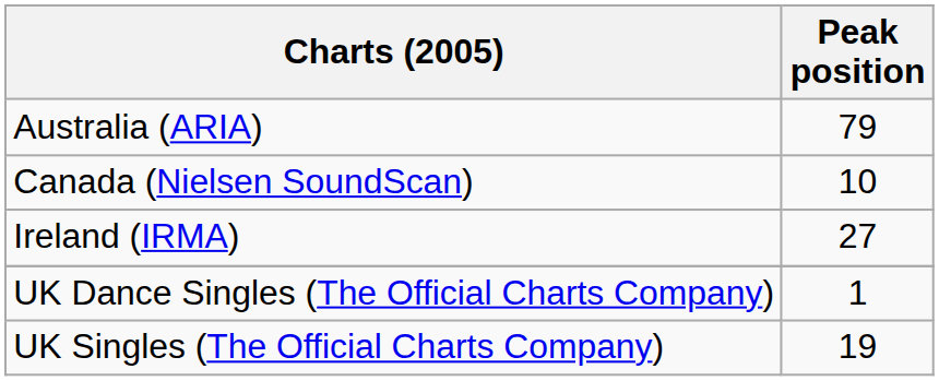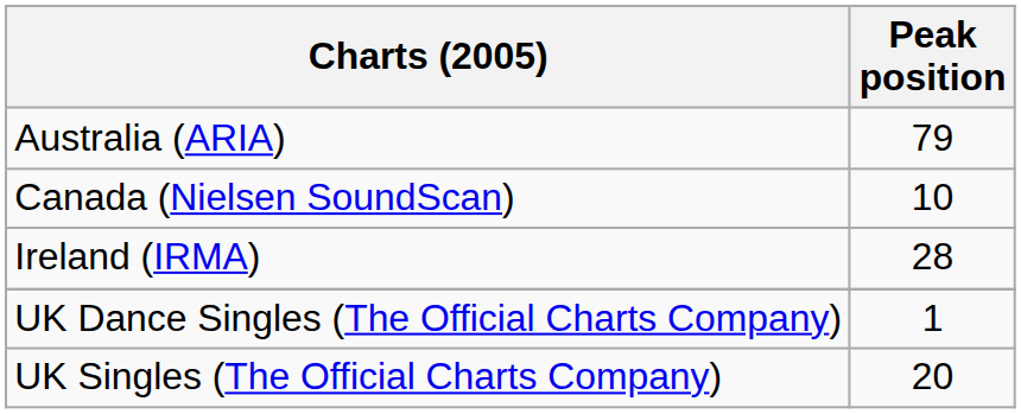Ireland (IRMA) | Peak position: 27 -> 28
UK Singles (The Official Charts Company) | Peak position: 19 -> 20
